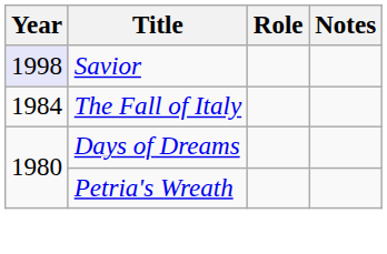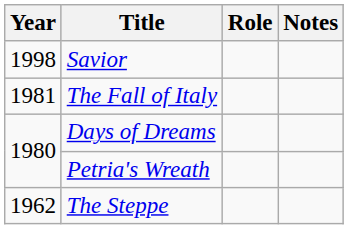Savior | Year: lavender background -> no background
The Fall of Italy | Year: 1984 -> 1981
+ row: 1962 | The Steppe
